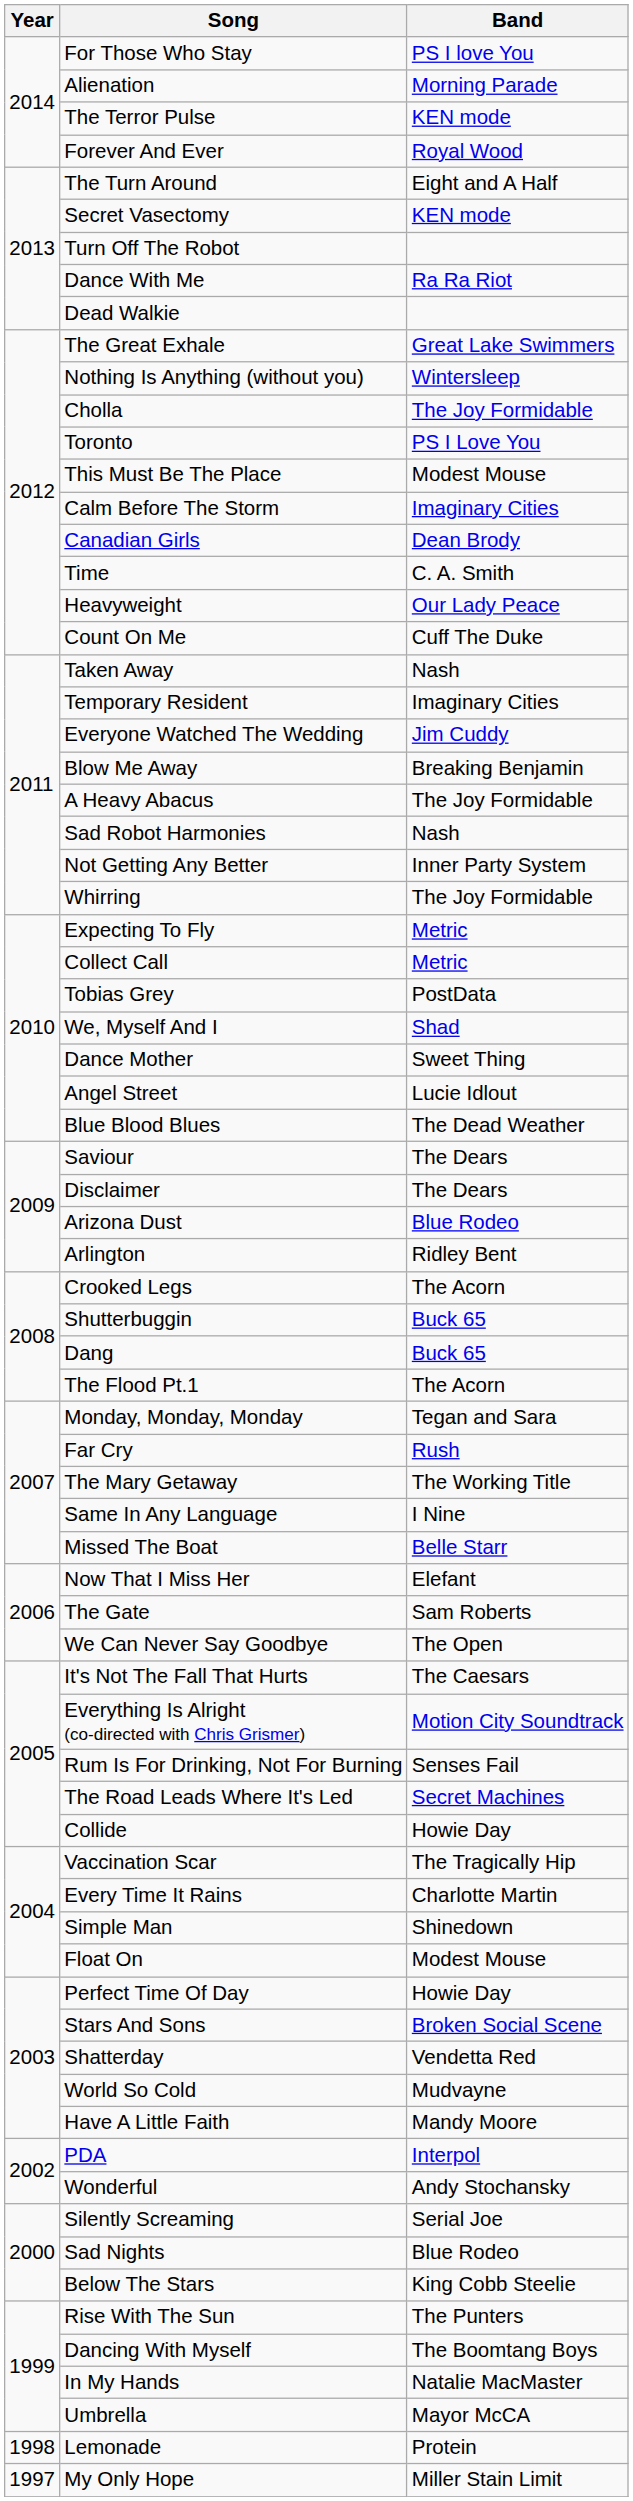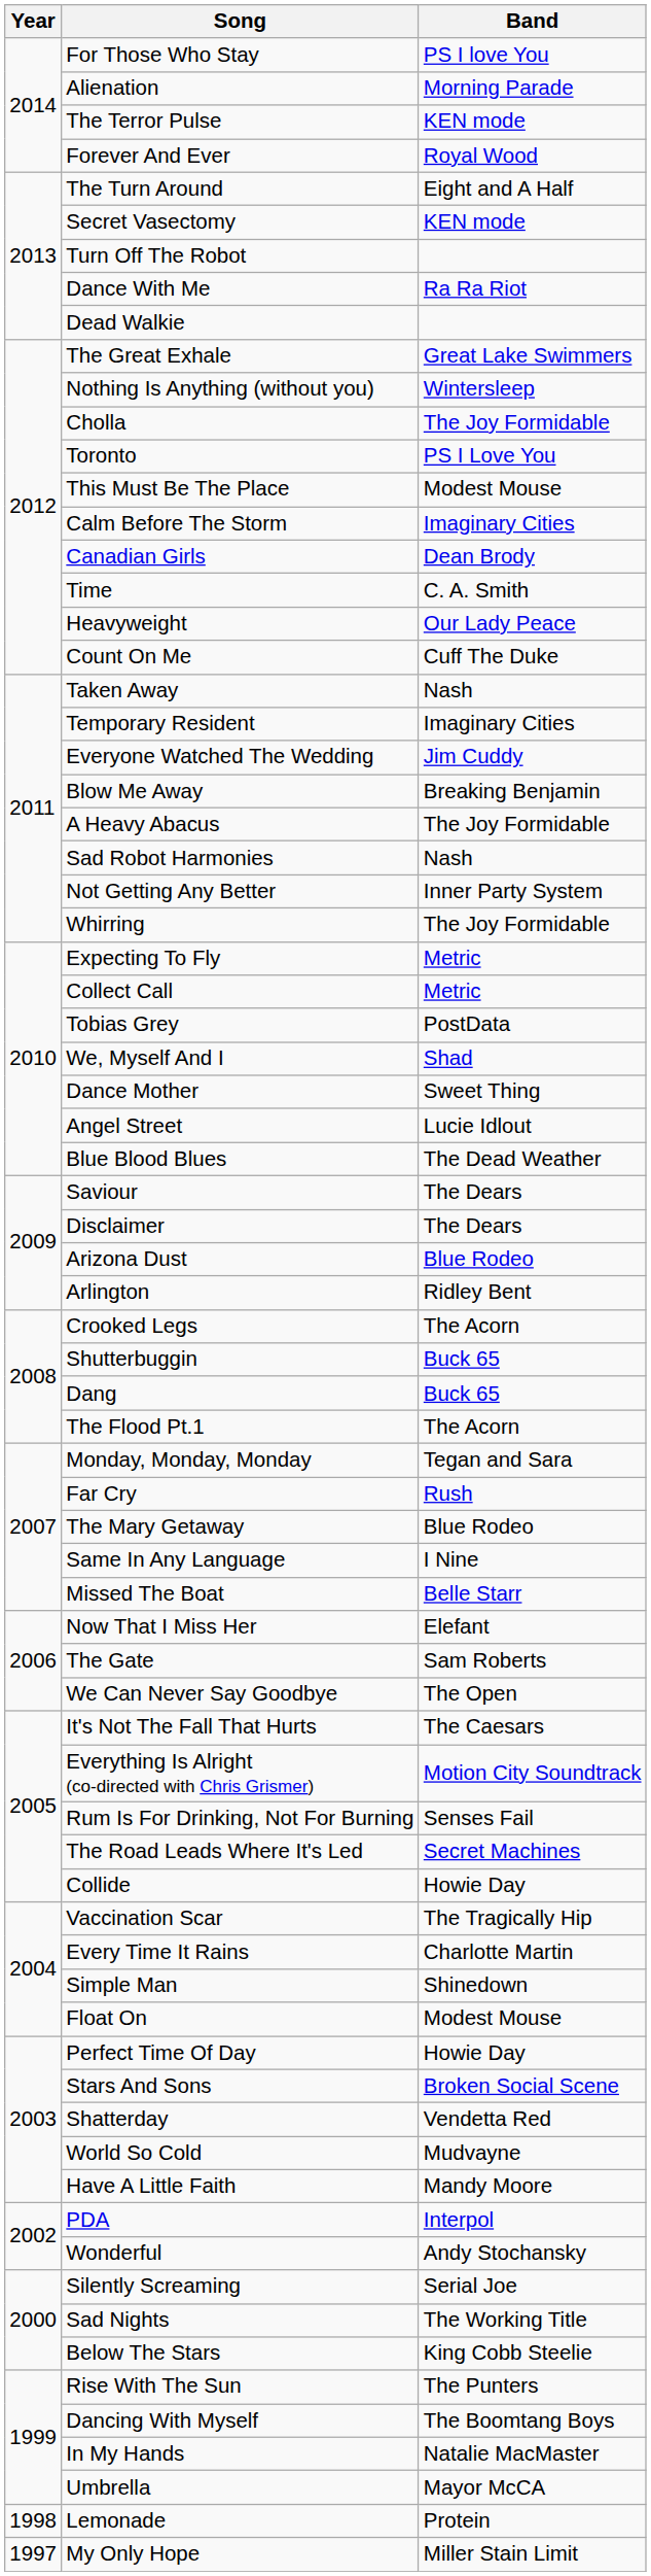The Mary Getaway | Band: The Working Title -> Blue Rodeo
Sad Nights | Band: Blue Rodeo -> The Working Title
